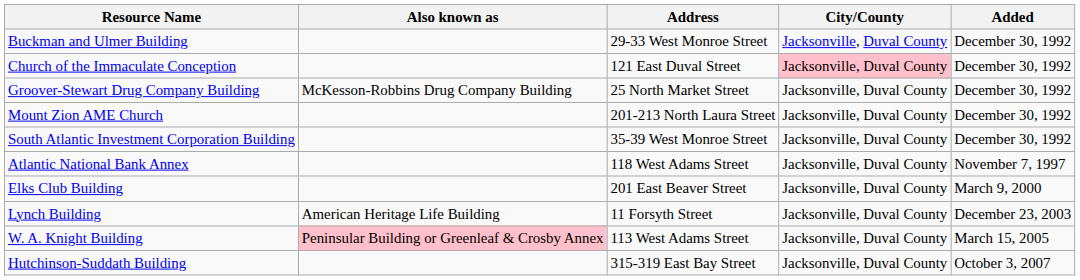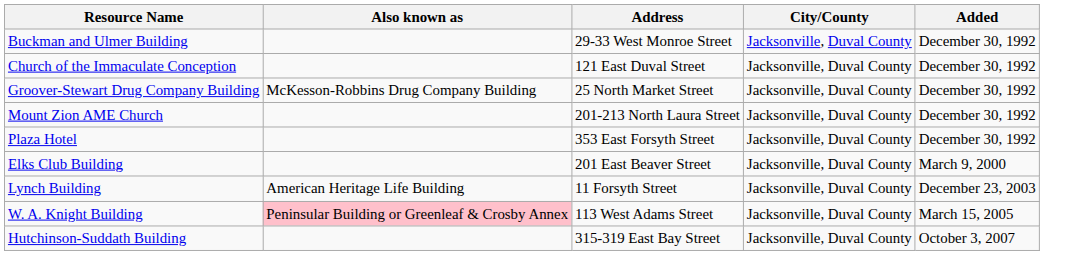Church of the Immaculate Conception | City/County: pink background -> no background
+ row: Plaza Hotel | 353 East Forsyth Street | Jacksonville, Duval County | December 30, 1992
- row: South Atlantic Investment Corporation Building | 35-39 West Monroe Street | Jacksonville, Duval County | December 30, 1992
- row: Atlantic National Bank Annex | 118 West Adams Street | Jacksonville, Duval County | November 7, 1997
